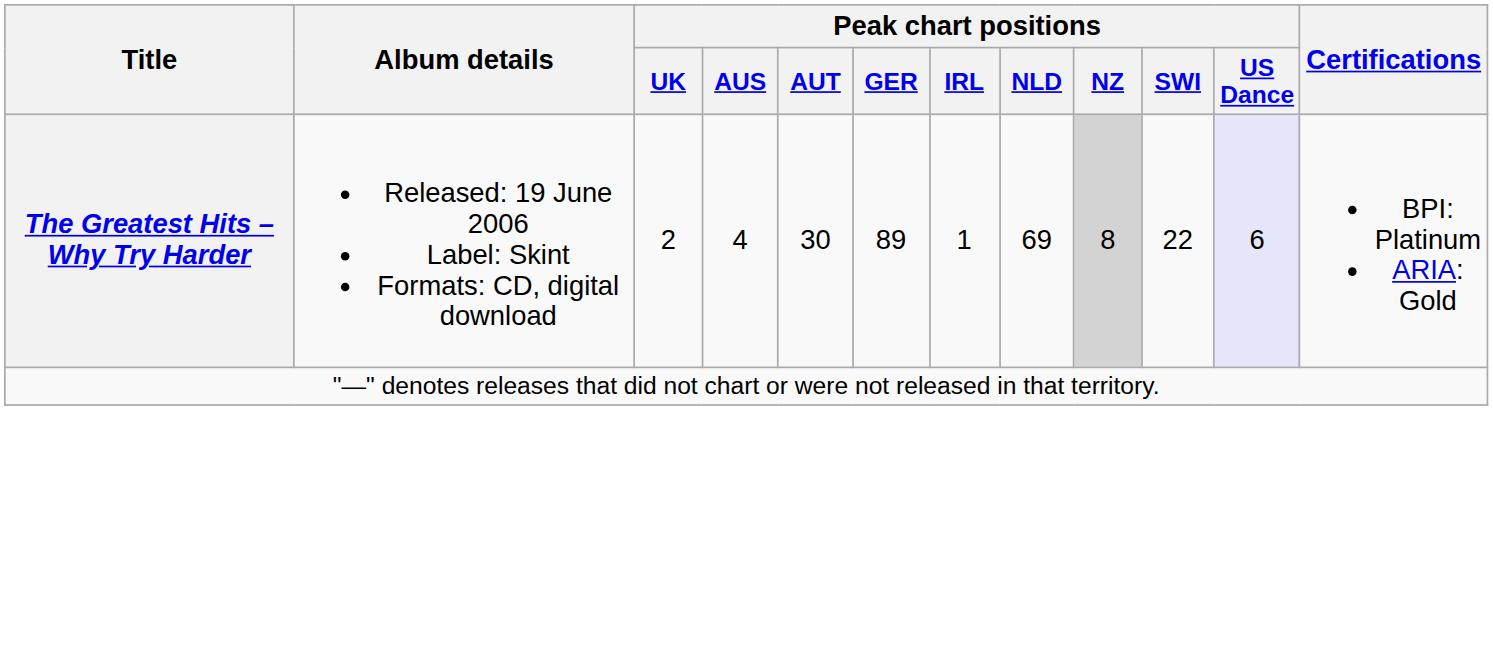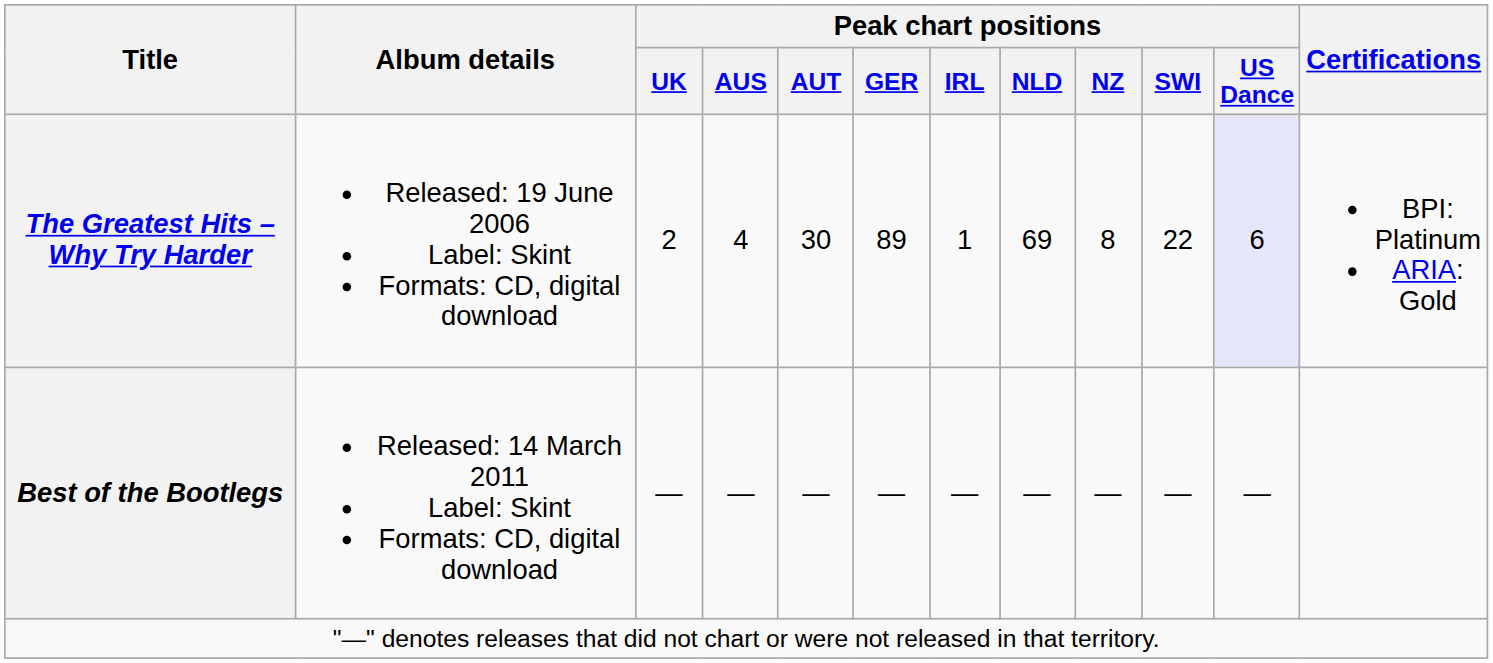The Greatest Hits – Why Try Harder | Peak chart positions / NZ: lightgrey background -> no background
+ row: Best of the Bootlegs | Released: 14 March 2011 Label: Skint Formats: CD, digital download | — | — | — | — | — | — | — | — | —
